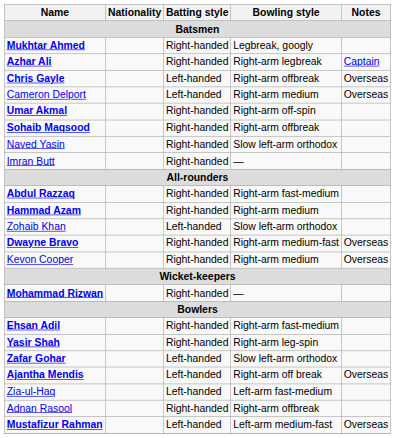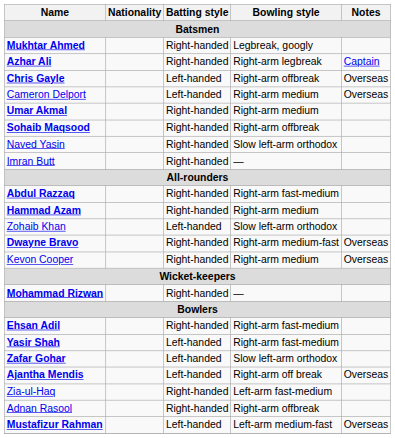Umar Akmal | Bowling style: Right-arm off-spin -> Right-arm medium
Yasir Shah | Batting style: Right-handed -> Left-handed
Yasir Shah | Bowling style: Right-arm leg-spin -> Right-arm fast-medium
Zia-ul-Haq | Batting style: Left-handed -> Right-handed
